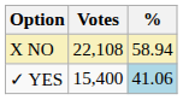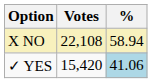✓ YES | Votes: 15,400 -> 15,420
